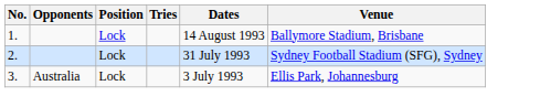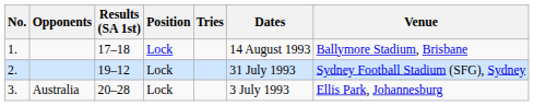+ column: Results (SA 1st) | 17–18 | 19–12 | 20–28
